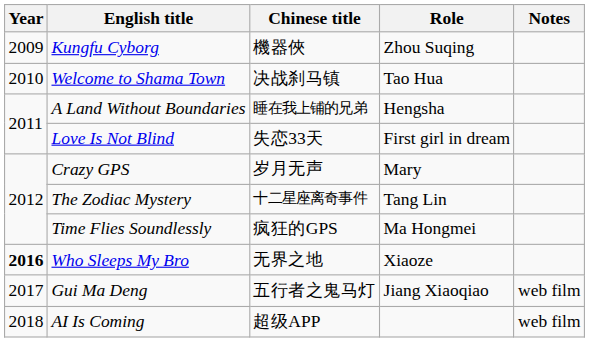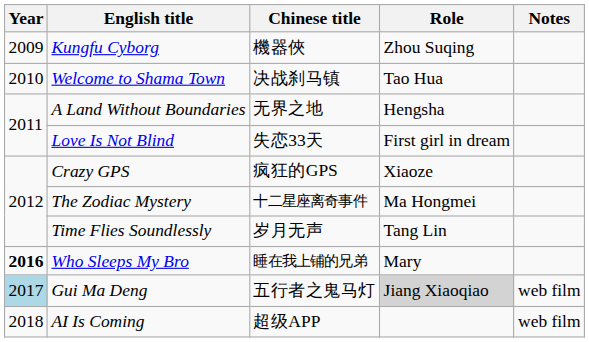A Land Without Boundaries | Chinese title: 睡在我上铺的兄弟 -> 无界之地
Crazy GPS | Chinese title: 岁月无声 -> 疯狂的GPS
Crazy GPS | Role: Mary -> Xiaoze
The Zodiac Mystery | Role: Tang Lin -> Ma Hongmei
Time Flies Soundlessly | Chinese title: 疯狂的GPS -> 岁月无声
Time Flies Soundlessly | Role: Ma Hongmei -> Tang Lin
Who Sleeps My Bro | Chinese title: 无界之地 -> 睡在我上铺的兄弟
Who Sleeps My Bro | Role: Xiaoze -> Mary
Gui Ma Deng | Year: no background -> lightblue background
Gui Ma Deng | Role: no background -> lightgrey background
